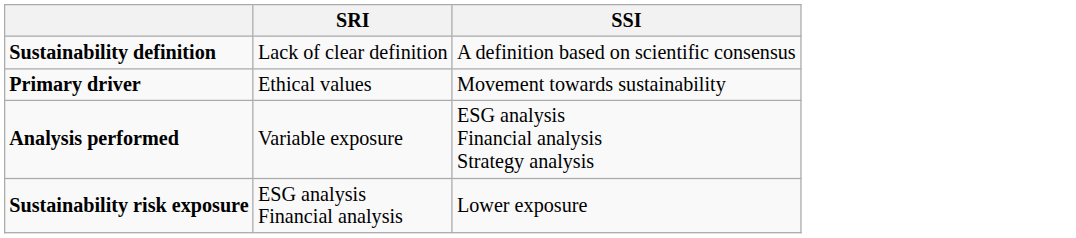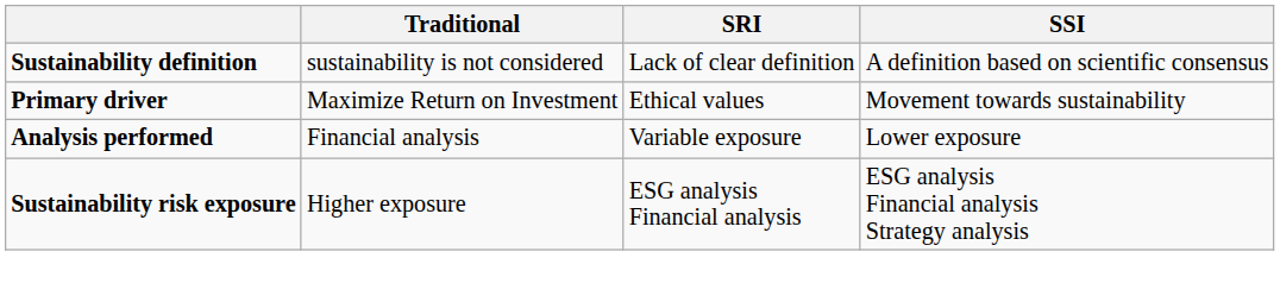+ column: Traditional | sustainability is not considered | Maximize Return on Investment | Financial analysis | Higher exposure
Analysis performed | SSI: ESG analysis Financial analysis Strategy analysis -> Lower exposure
Sustainability risk exposure | SSI: Lower exposure -> ESG analysis Financial analysis Strategy analysis
